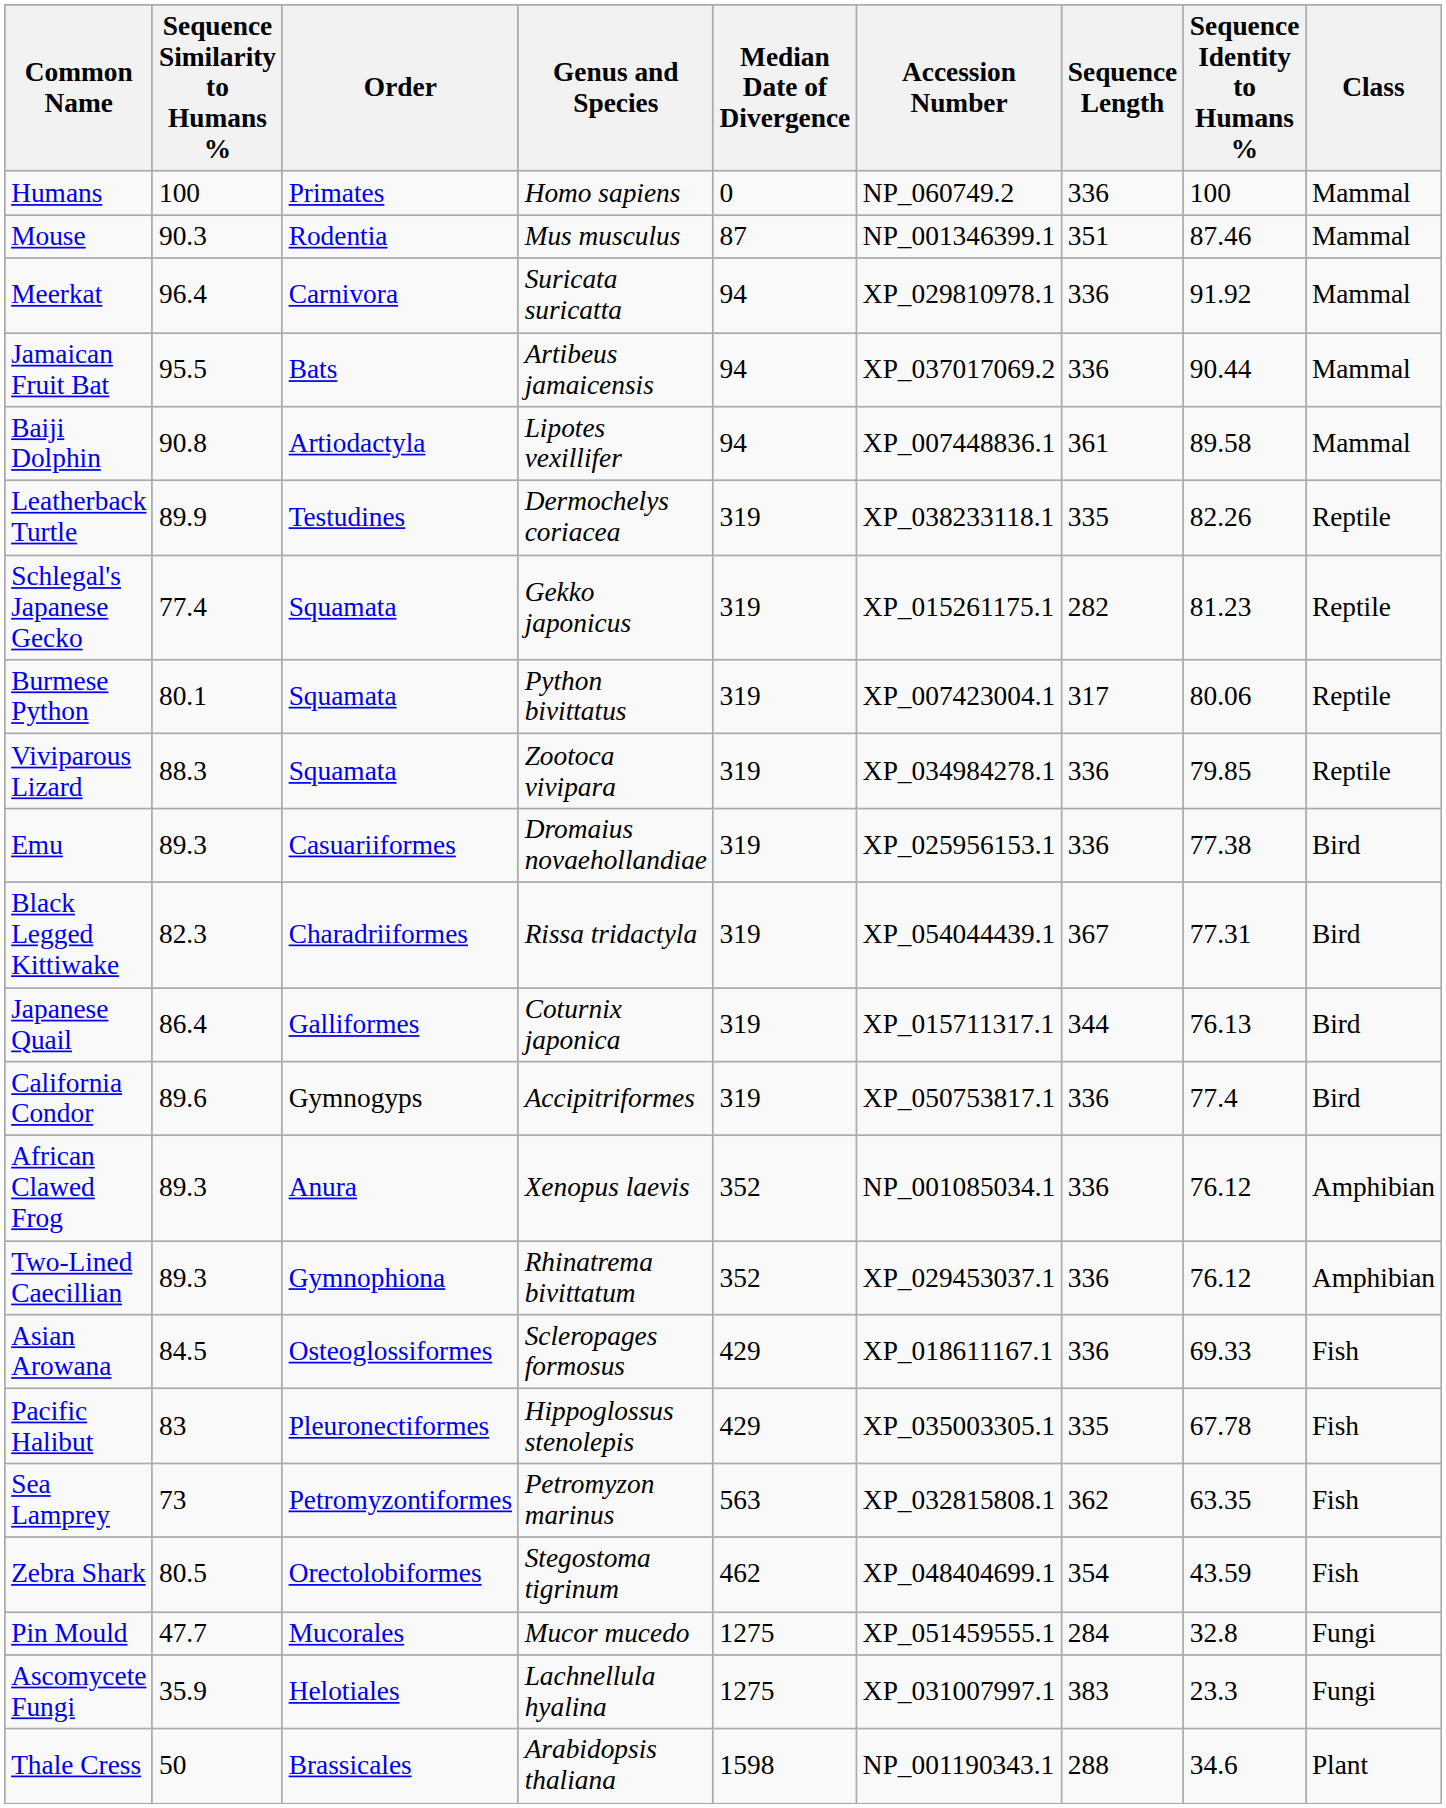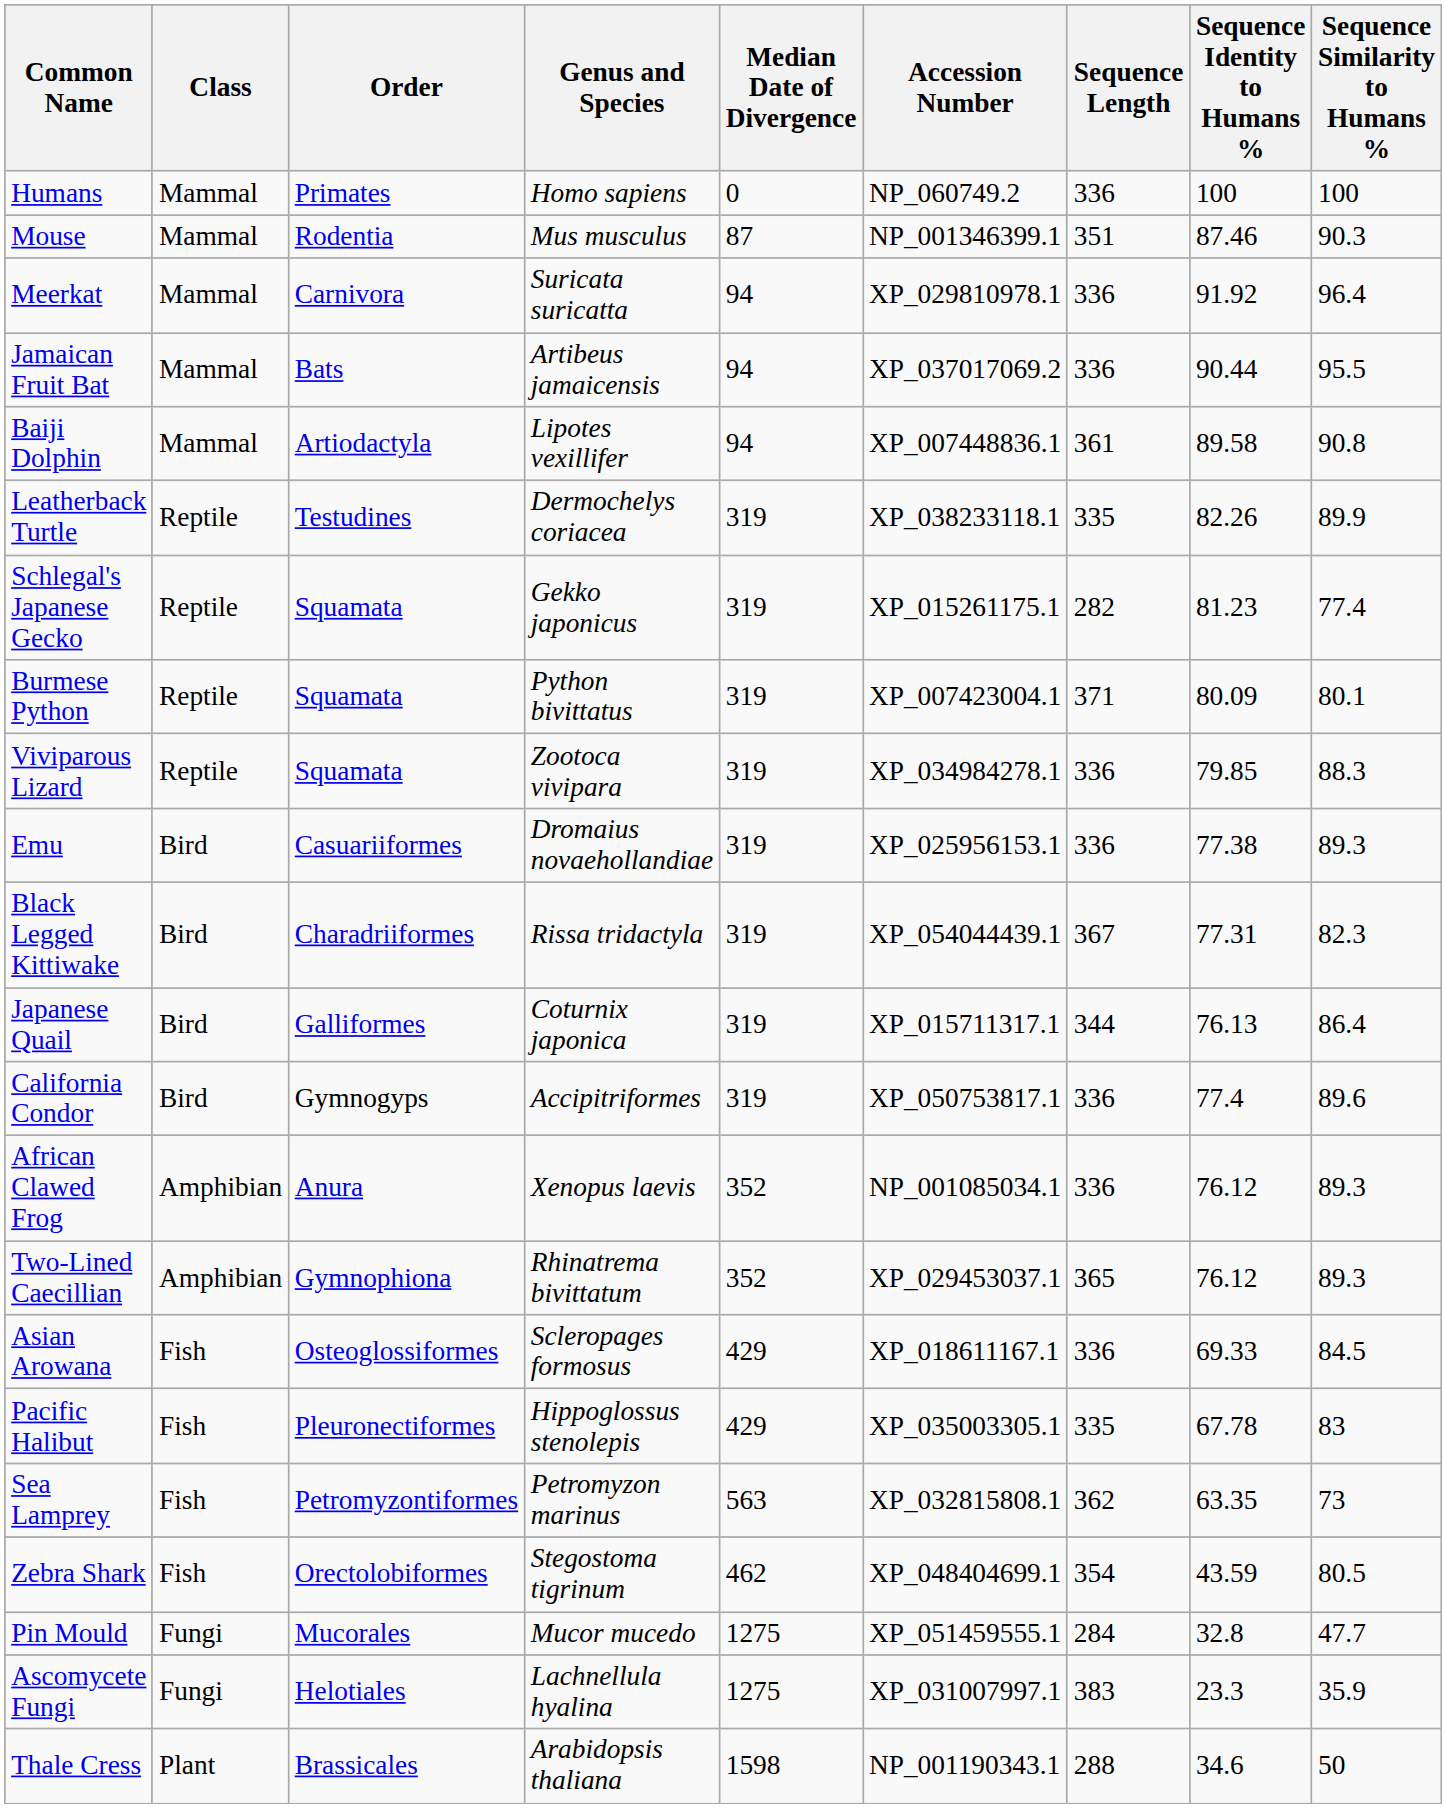columns swapped: Class <-> Sequence Similarity to Humans %
Burmese Python | Sequence Length: 317 -> 371
Burmese Python | Sequence Identity to Humans %: 80.06 -> 80.09
Two-Lined Caecillian | Sequence Length: 336 -> 365
